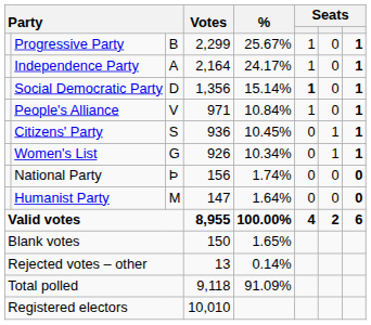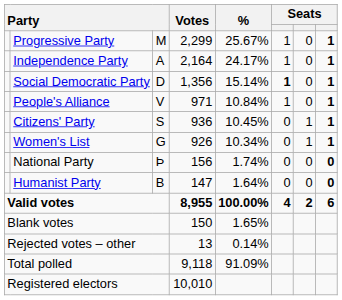Progressive Party | column 3: B -> M
Humanist Party | column 3: M -> B
